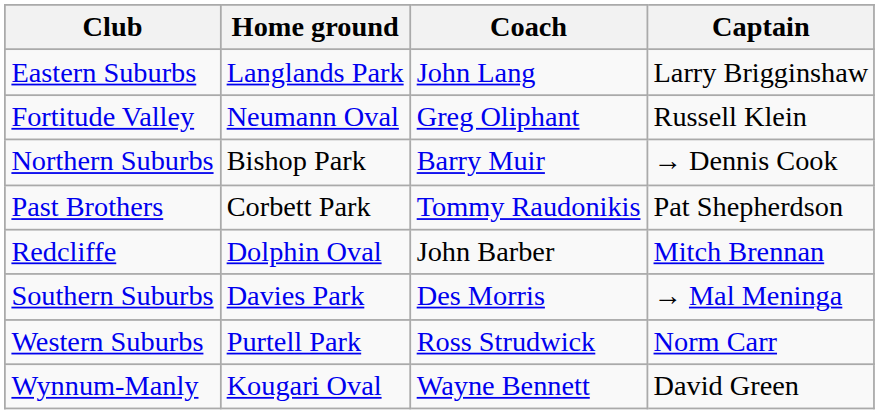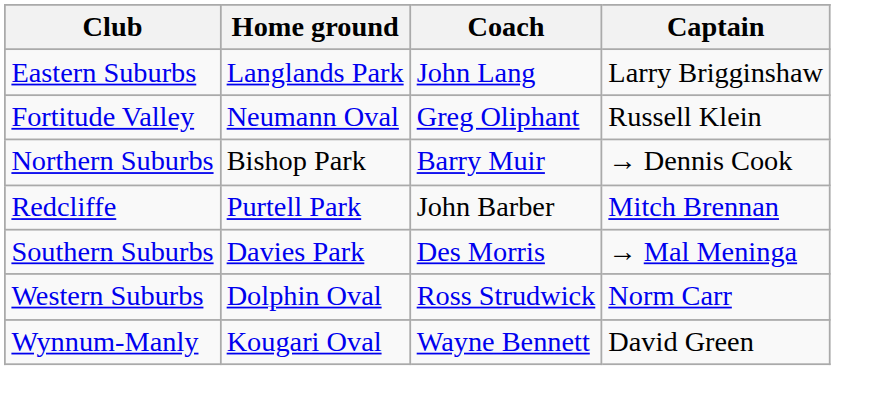- row: Past Brothers | Corbett Park | Tommy Raudonikis | Pat Shepherdson
Redcliffe | Home ground: Dolphin Oval -> Purtell Park
Western Suburbs | Home ground: Purtell Park -> Dolphin Oval
